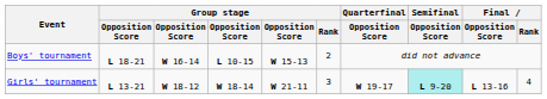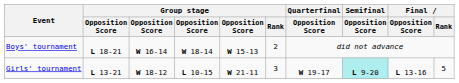Boys' tournament | column 4: L 10-15 -> W 18-14
Girls' tournament | column 4: W 18-14 -> L 10-15
Girls' tournament | Final / Rank: 4 -> 5
